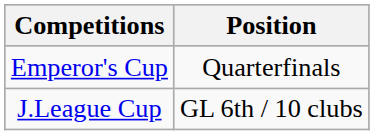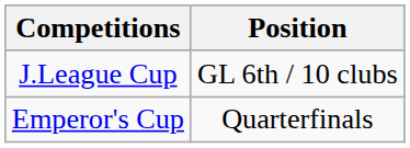rows swapped: Emperor's Cup <-> J.League Cup
